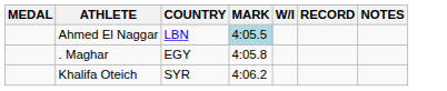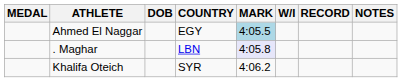+ column: DOB
Ahmed El Naggar | COUNTRY: LBN -> EGY
. Maghar | COUNTRY: EGY -> LBN
. Maghar | MARK: no background -> lavender background
